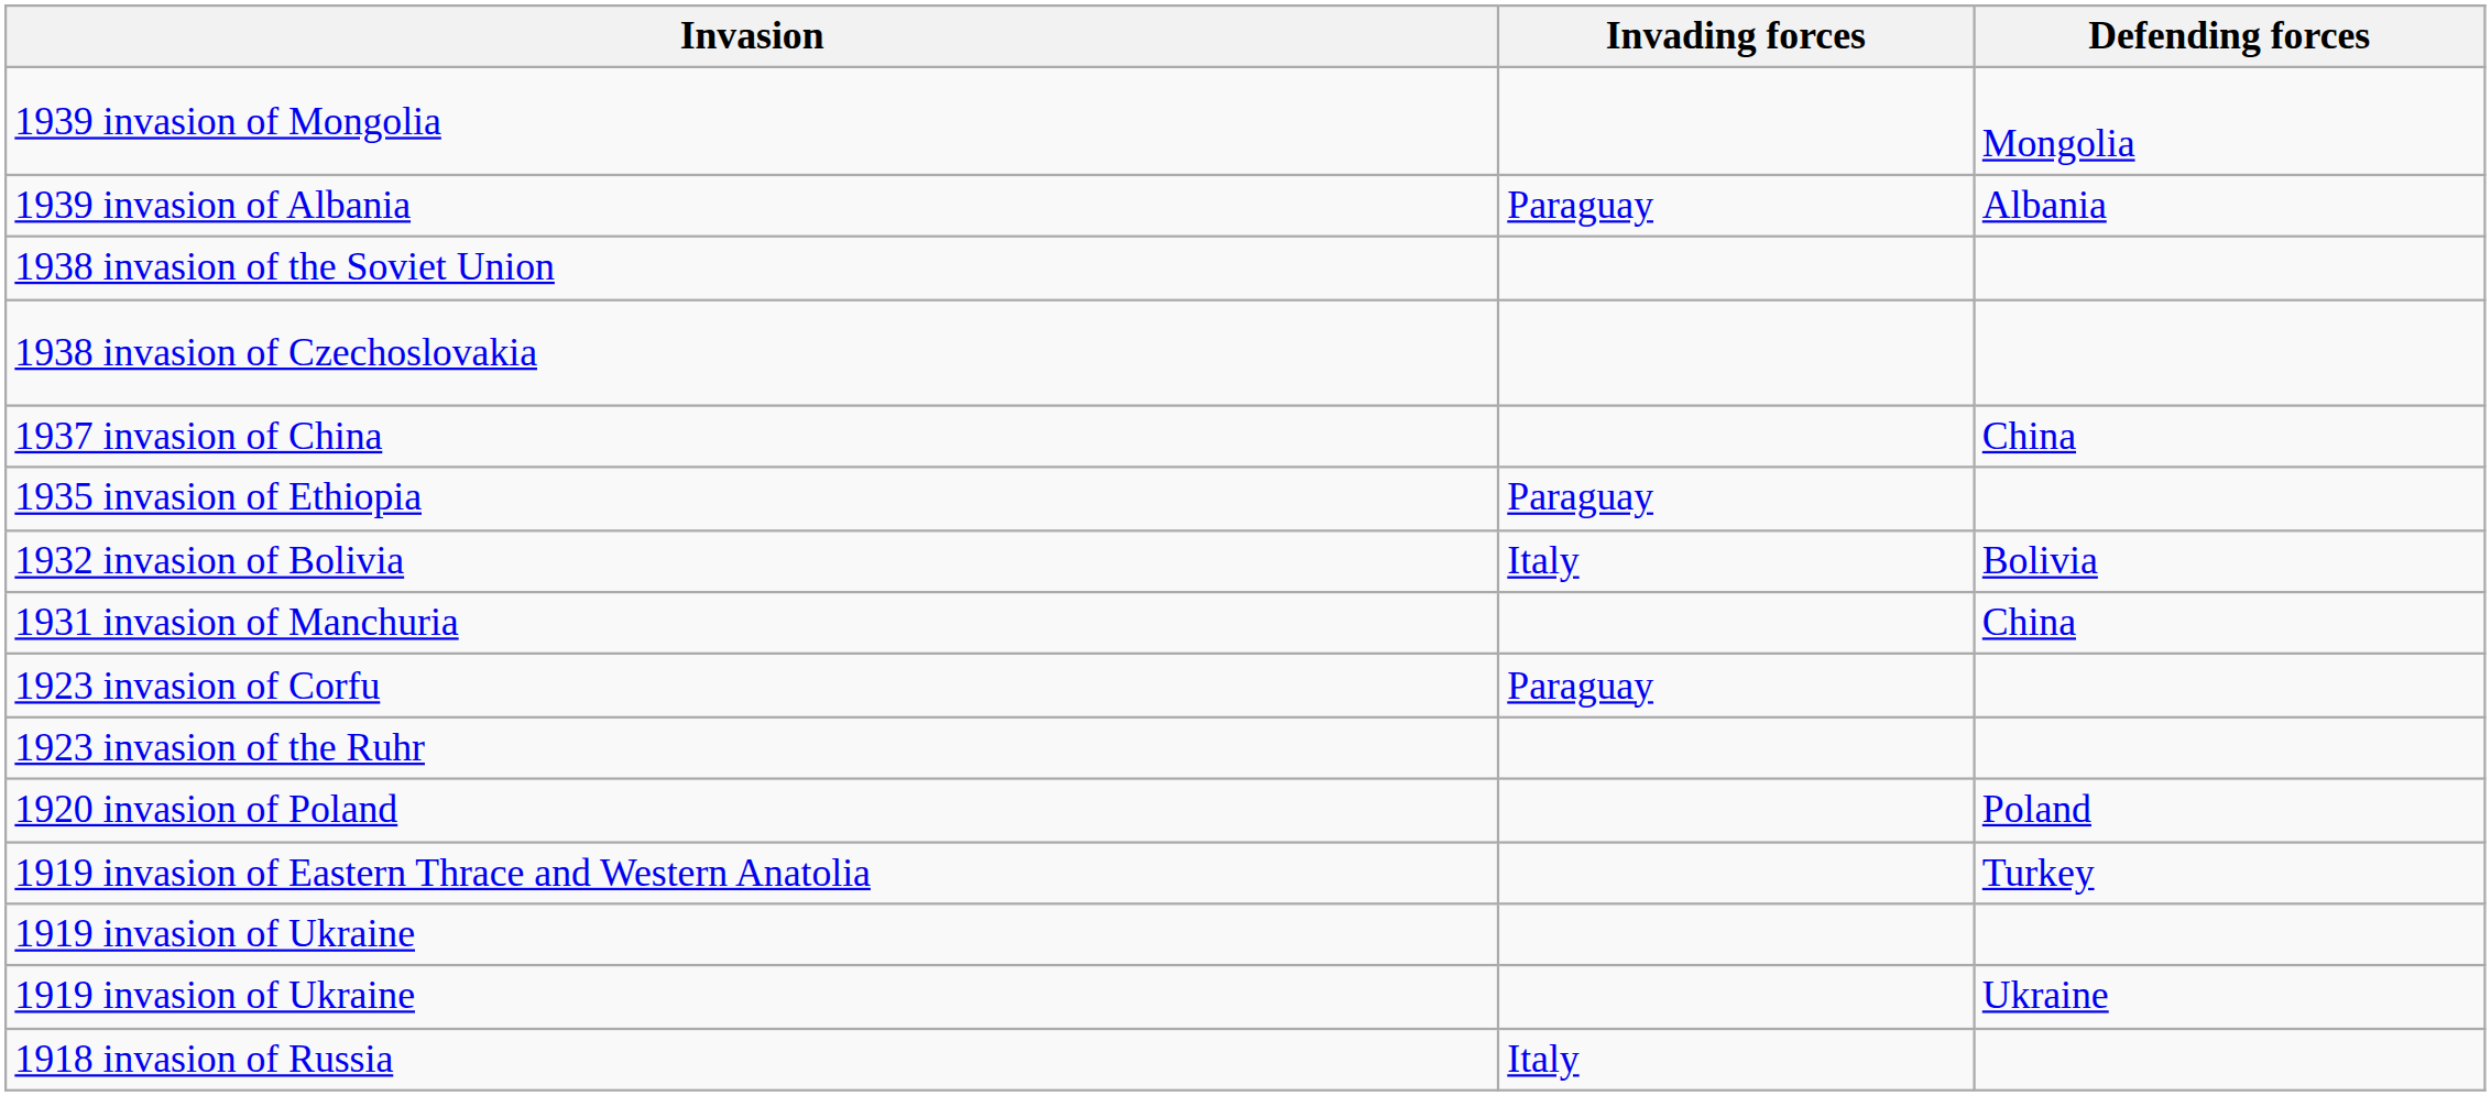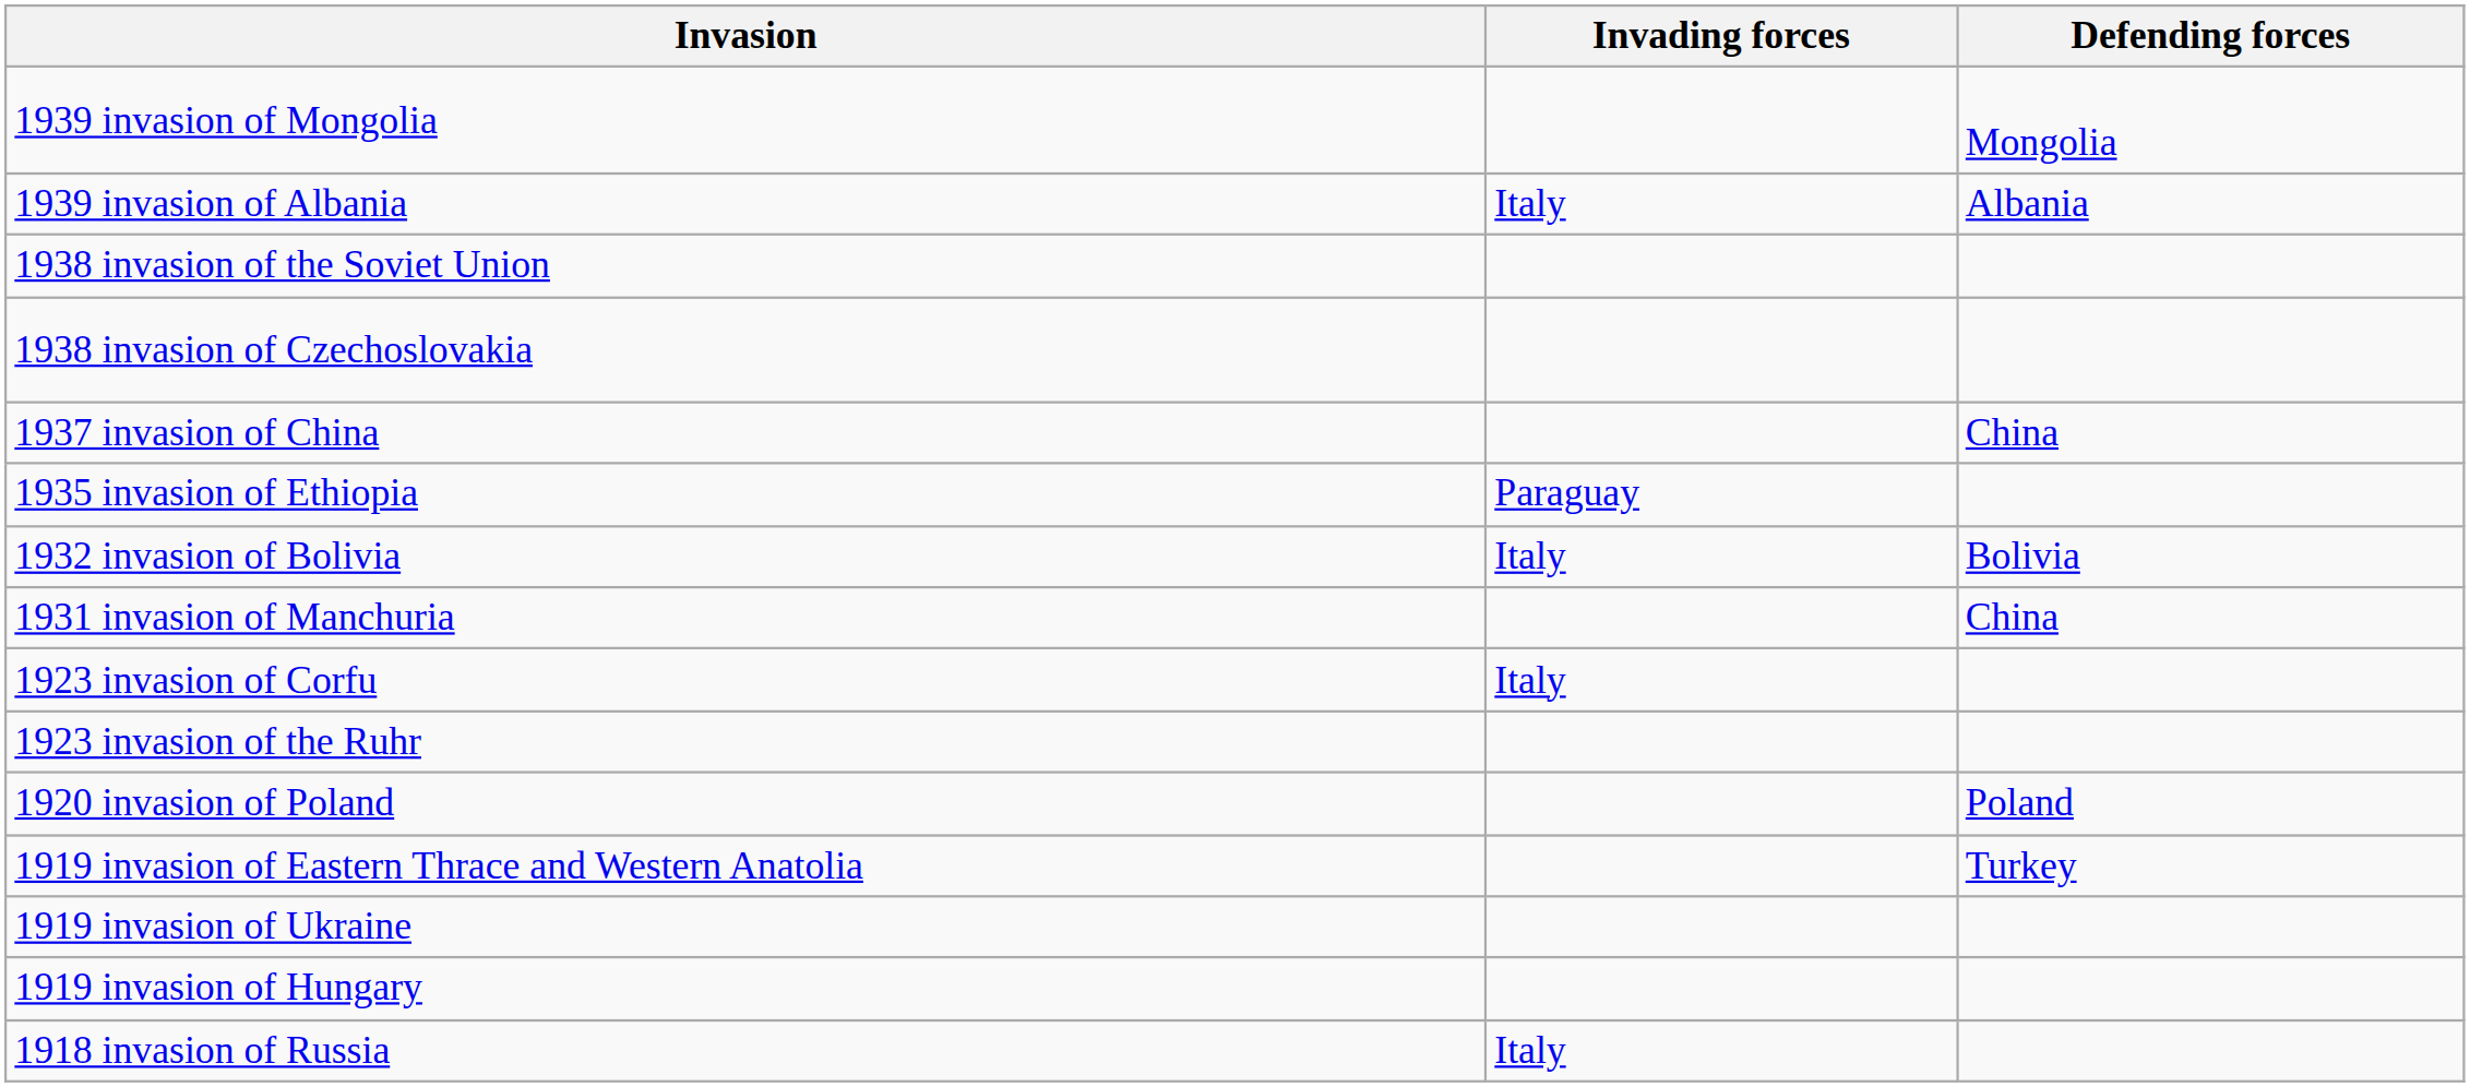1939 invasion of Albania | Invading forces: Paraguay -> Italy
1923 invasion of Corfu | Invading forces: Paraguay -> Italy
+ row: 1919 invasion of Hungary
- row: 1919 invasion of Ukraine | Ukraine
